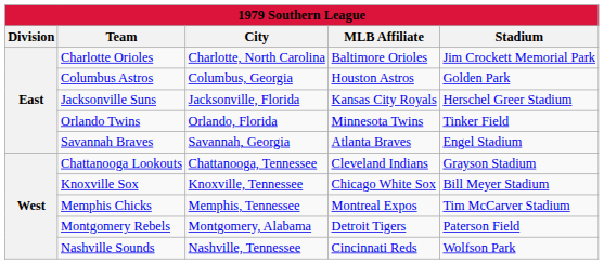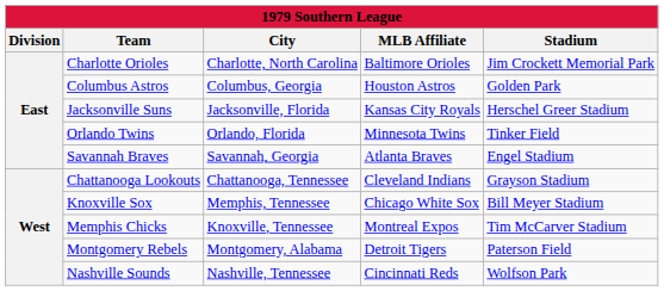Knoxville Sox | City: Knoxville, Tennessee -> Memphis, Tennessee
Memphis Chicks | City: Memphis, Tennessee -> Knoxville, Tennessee
